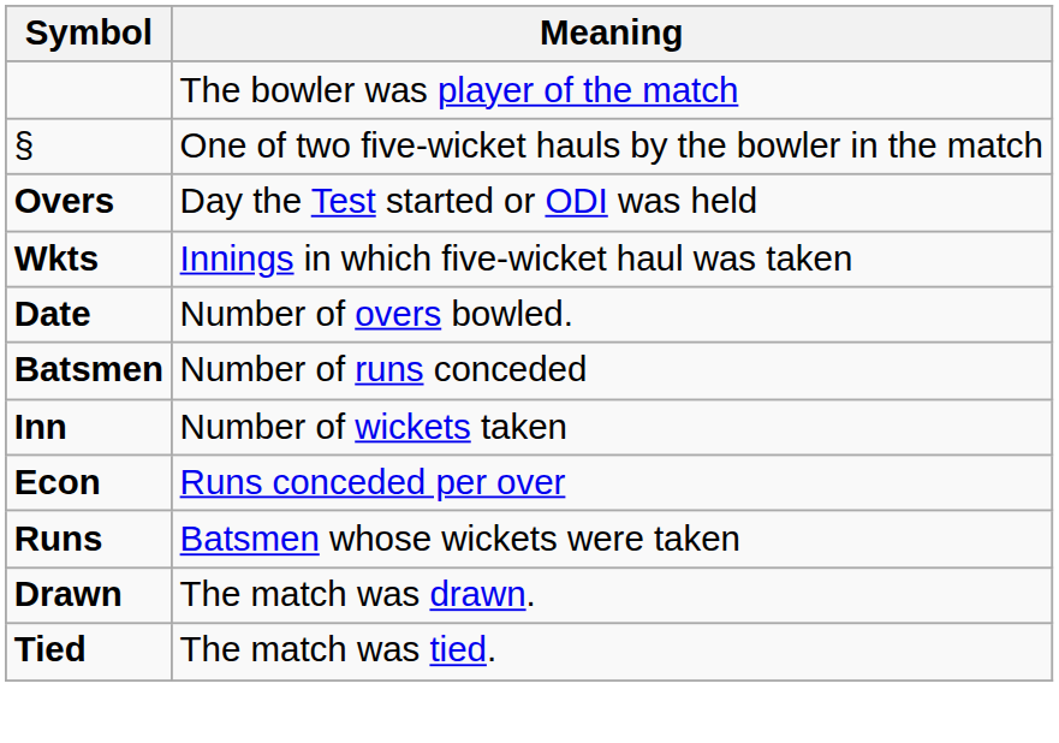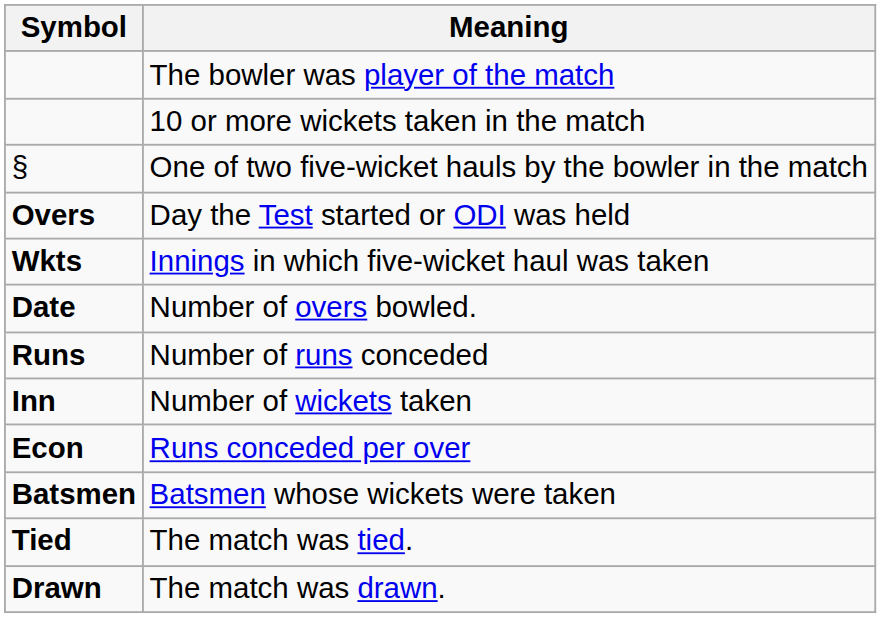+ row: 10 or more wickets taken in the match
Number of runs conceded | Symbol: Batsmen -> Runs
Batsmen whose wickets were taken | Symbol: Runs -> Batsmen
rows swapped: The match was drawn. <-> The match was tied.
